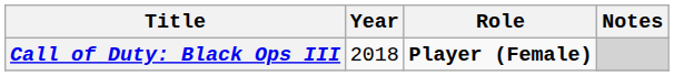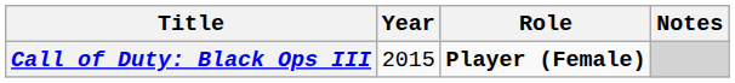Call of Duty: Black Ops III | Year: 2018 -> 2015
